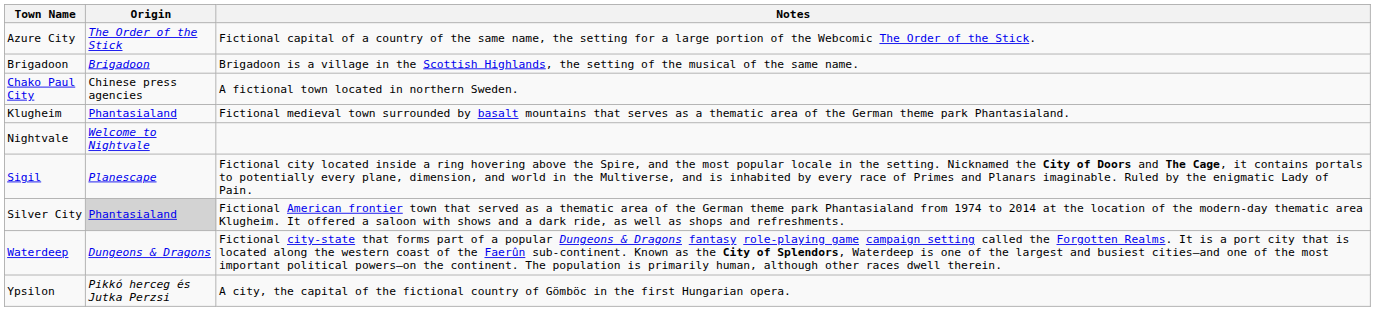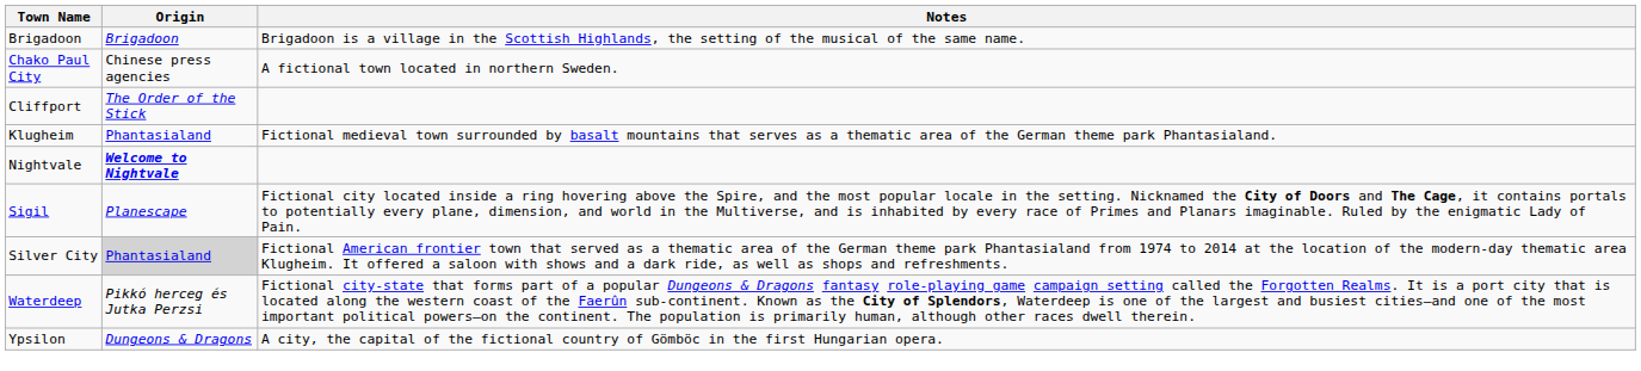- row: Azure City | The Order of the Stick | Fictional capital of a country of the same name, the setting for a large portion of the Webcomic The Order of the Stick.
+ row: Cliffport | The Order of the Stick
Nightvale | Origin: normal -> bold
Waterdeep | Origin: Dungeons & Dragons -> Pikkó herceg és Jutka Perzsi
Ypsilon | Origin: Pikkó herceg és Jutka Perzsi -> Dungeons & Dragons
